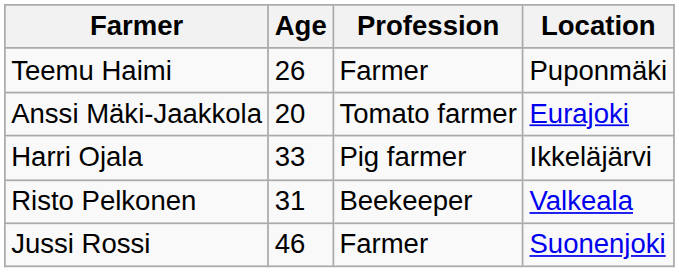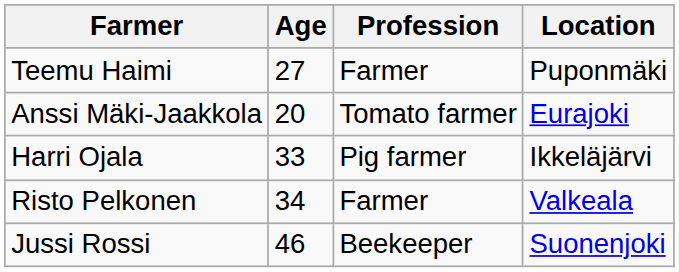Teemu Haimi | Age: 26 -> 27
Risto Pelkonen | Age: 31 -> 34
Risto Pelkonen | Profession: Beekeeper -> Farmer
Jussi Rossi | Profession: Farmer -> Beekeeper
